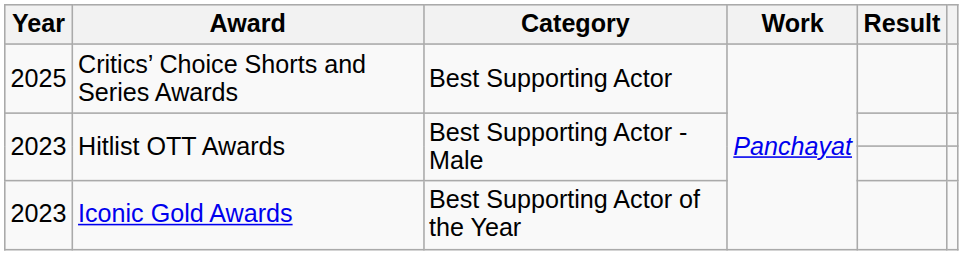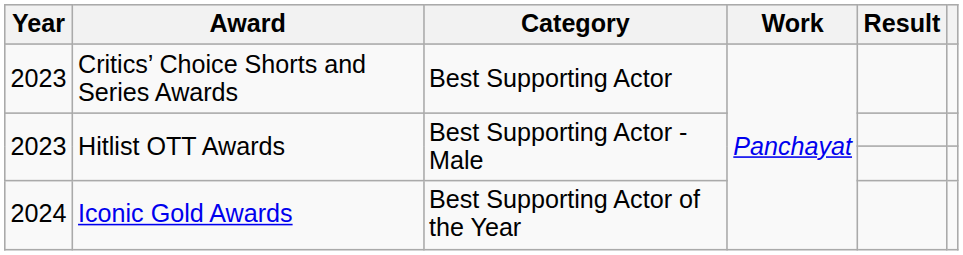Critics’ Choice Shorts and Series Awards | Year: 2025 -> 2023
Iconic Gold Awards | Year: 2023 -> 2024
